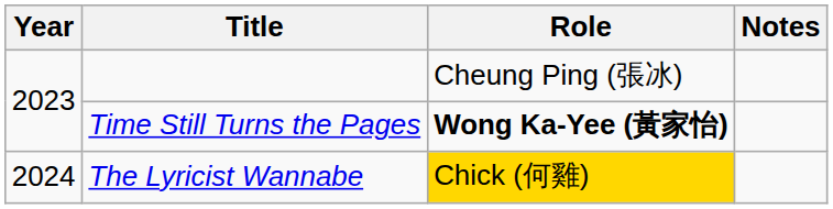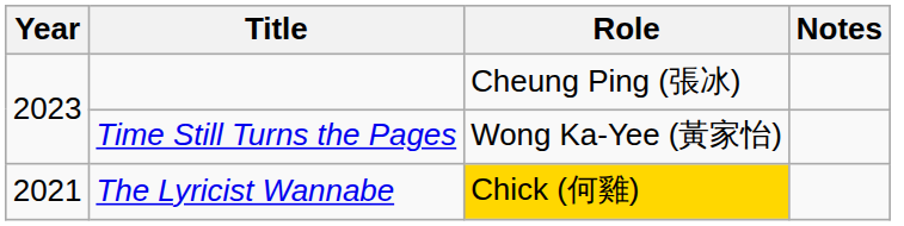Time Still Turns the Pages | Role: bold -> normal
The Lyricist Wannabe | Year: 2024 -> 2021
